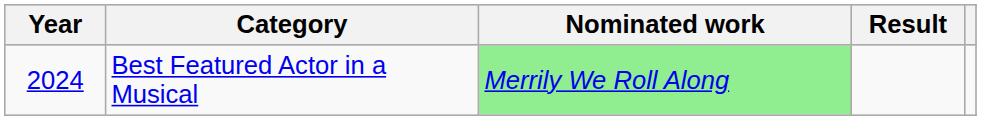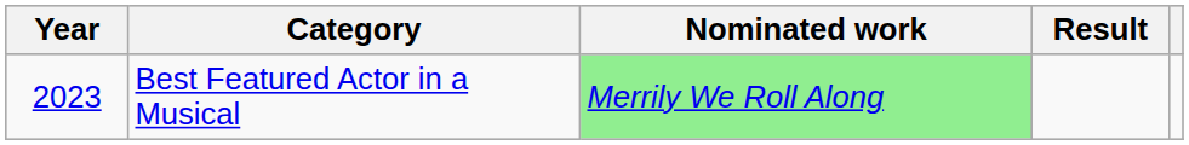Best Featured Actor in a Musical | Year: 2024 -> 2023
